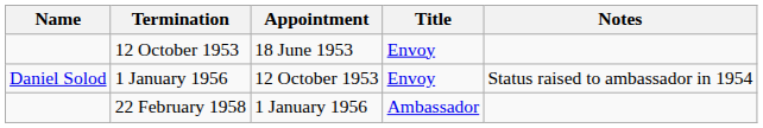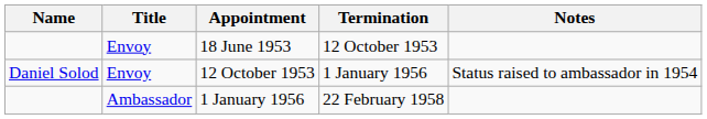columns swapped: Title <-> Termination
